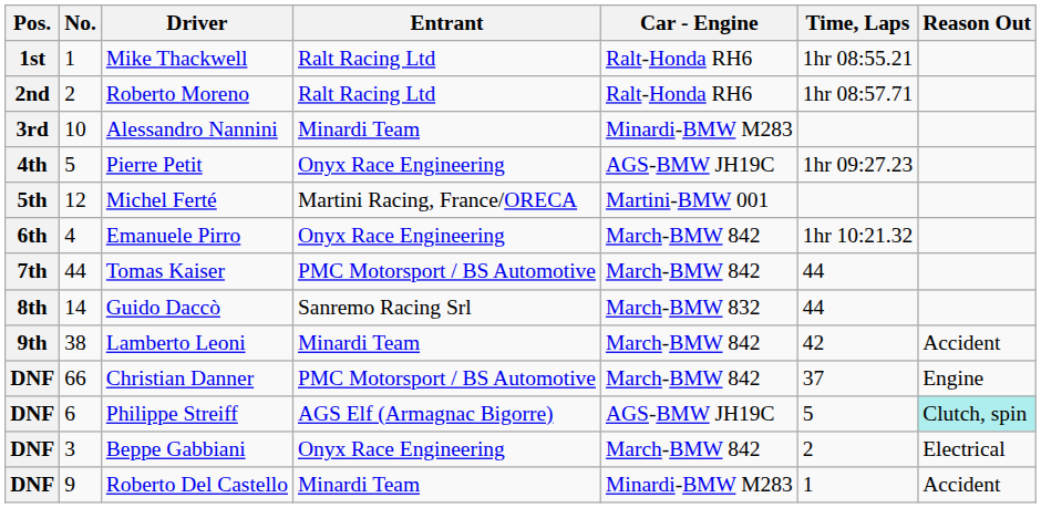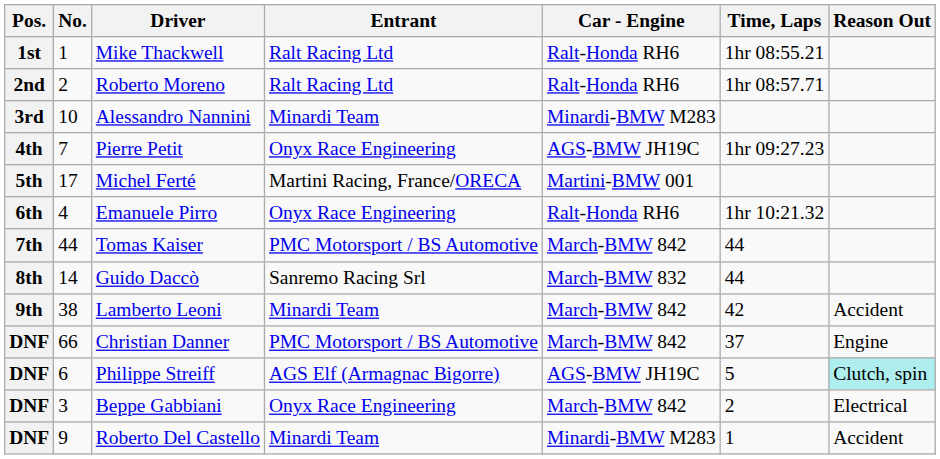Pierre Petit | No.: 5 -> 7
Michel Ferté | No.: 12 -> 17
Emanuele Pirro | Car - Engine: March-BMW 842 -> Ralt-Honda RH6
